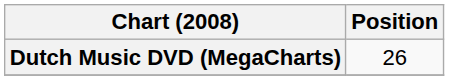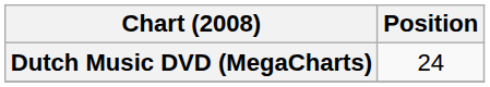Dutch Music DVD (MegaCharts) | Position: 26 -> 24
